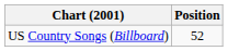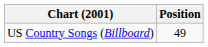US Country Songs (Billboard) | Position: 52 -> 49
